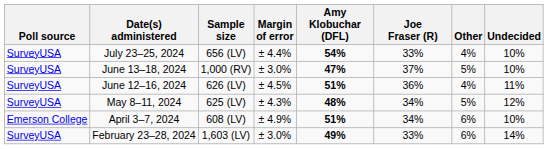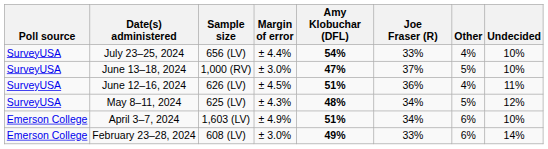April 3–7, 2024 | Sample size: 608 (LV) -> 1,603 (LV)
February 23–28, 2024 | Poll source: SurveyUSA -> Emerson College
February 23–28, 2024 | Sample size: 1,603 (LV) -> 608 (LV)
